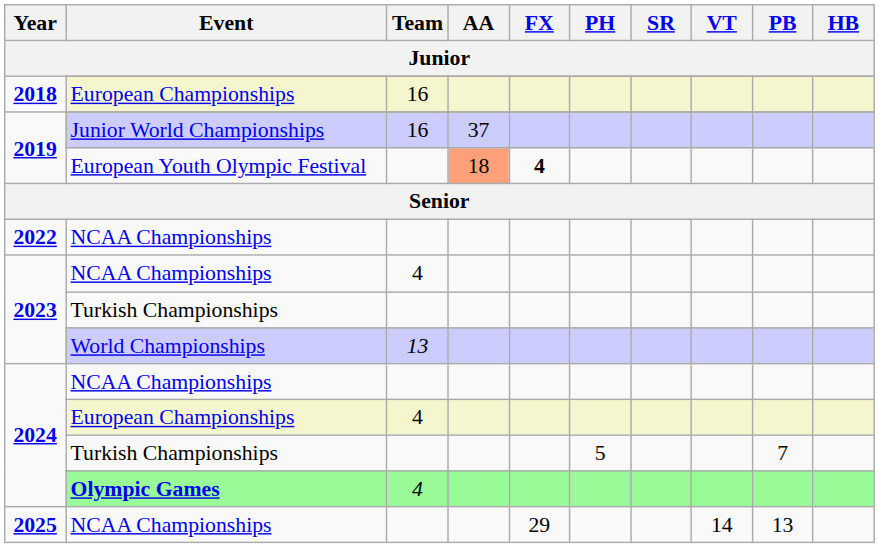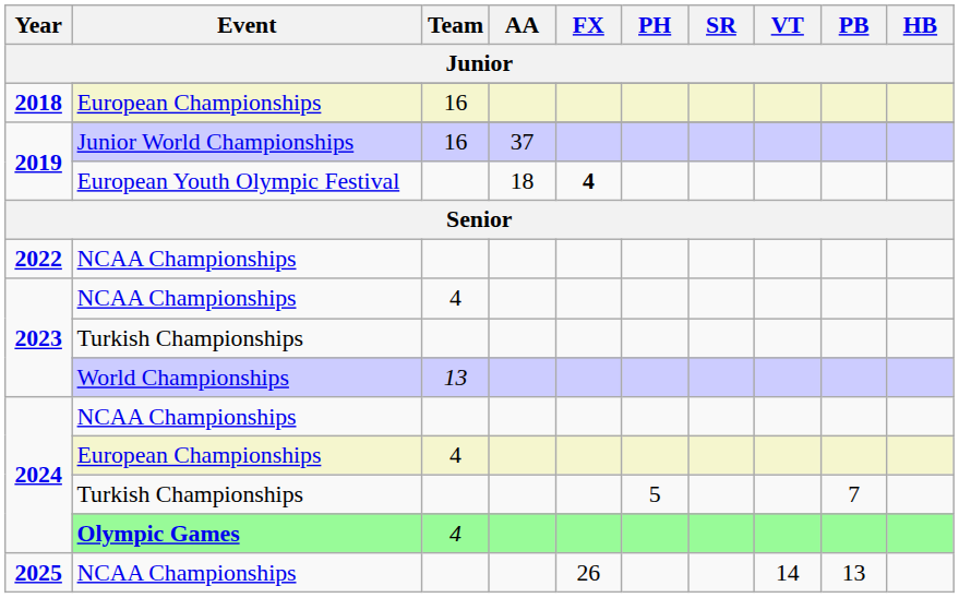European Youth Olympic Festival | AA: lightsalmon background -> no background
2025 / NCAA Championships | FX: 29 -> 26
